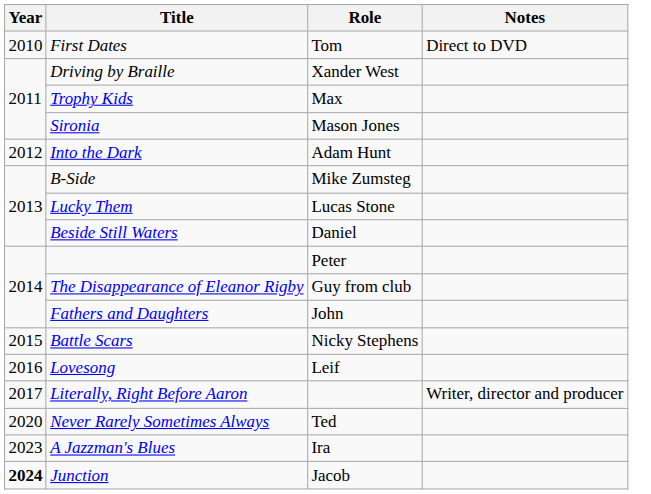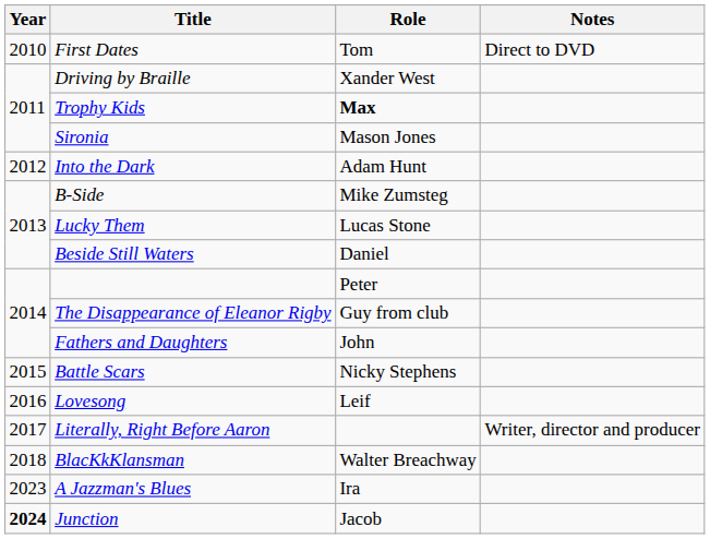Trophy Kids | Role: normal -> bold
+ row: 2018 | BlacKkKlansman | Walter Breachway
- row: 2020 | Never Rarely Sometimes Always | Ted
